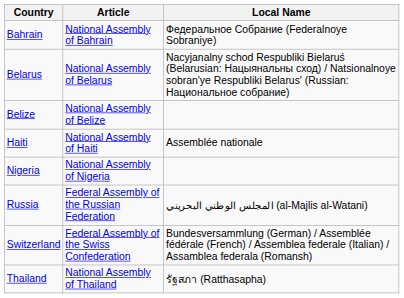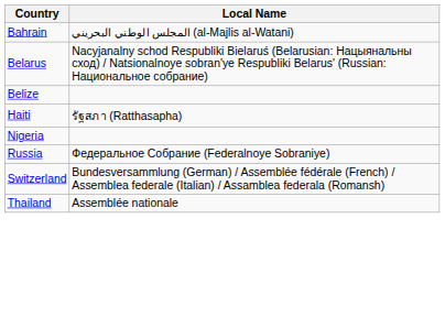- column: Article | National Assembly of Bahrain | National Assembly of Belarus | National Assembly of Belize | National Assembly of Haiti | National Assembly of Nigeria | Federal Assembly of the Russian Federation | Federal Assembly of the Swiss Confederation | National Assembly of Thailand
Bahrain | Local Name: Федеральное Собрание (Federalnoye Sobraniye) -> المجلس الوطني البحريني (al-Majlis al-Watani)
Haiti | Local Name: Assemblée nationale -> รัฐสภา (Ratthasapha)
Russia | Local Name: المجلس الوطني البحريني (al-Majlis al-Watani) -> Федеральное Собрание (Federalnoye Sobraniye)
Thailand | Local Name: รัฐสภา (Ratthasapha) -> Assemblée nationale
